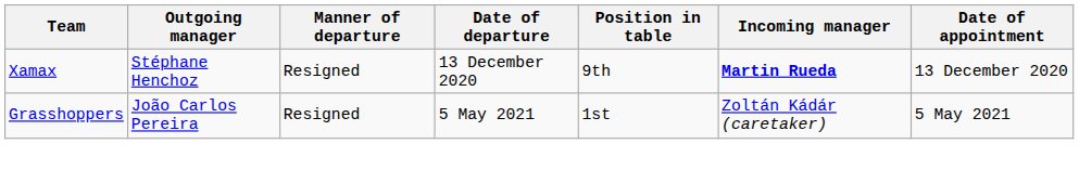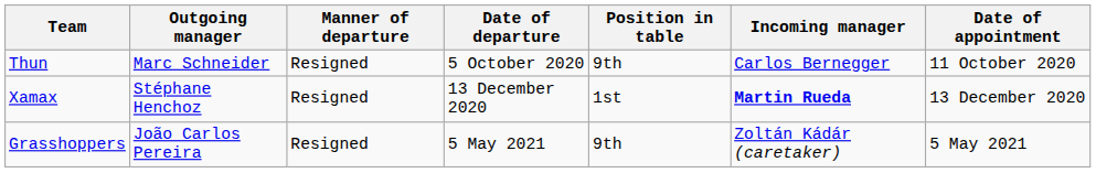+ row: Thun | Marc Schneider | Resigned | 5 October 2020 | 9th | Carlos Bernegger | 11 October 2020
Xamax | Position in table: 9th -> 1st
Grasshoppers | Position in table: 1st -> 9th
